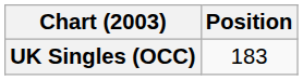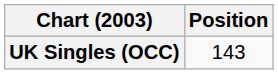UK Singles (OCC) | Position: 183 -> 143
